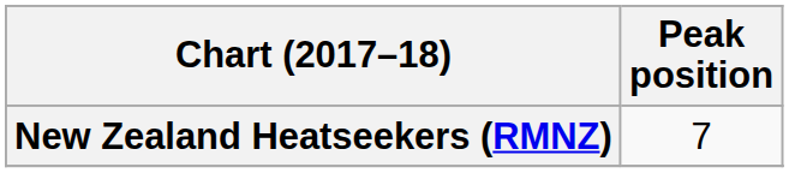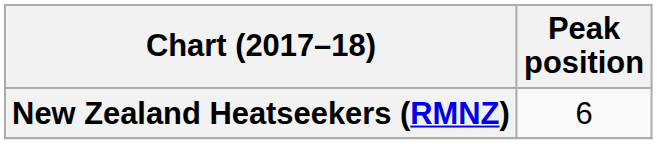New Zealand Heatseekers (RMNZ) | Peak position: 7 -> 6
